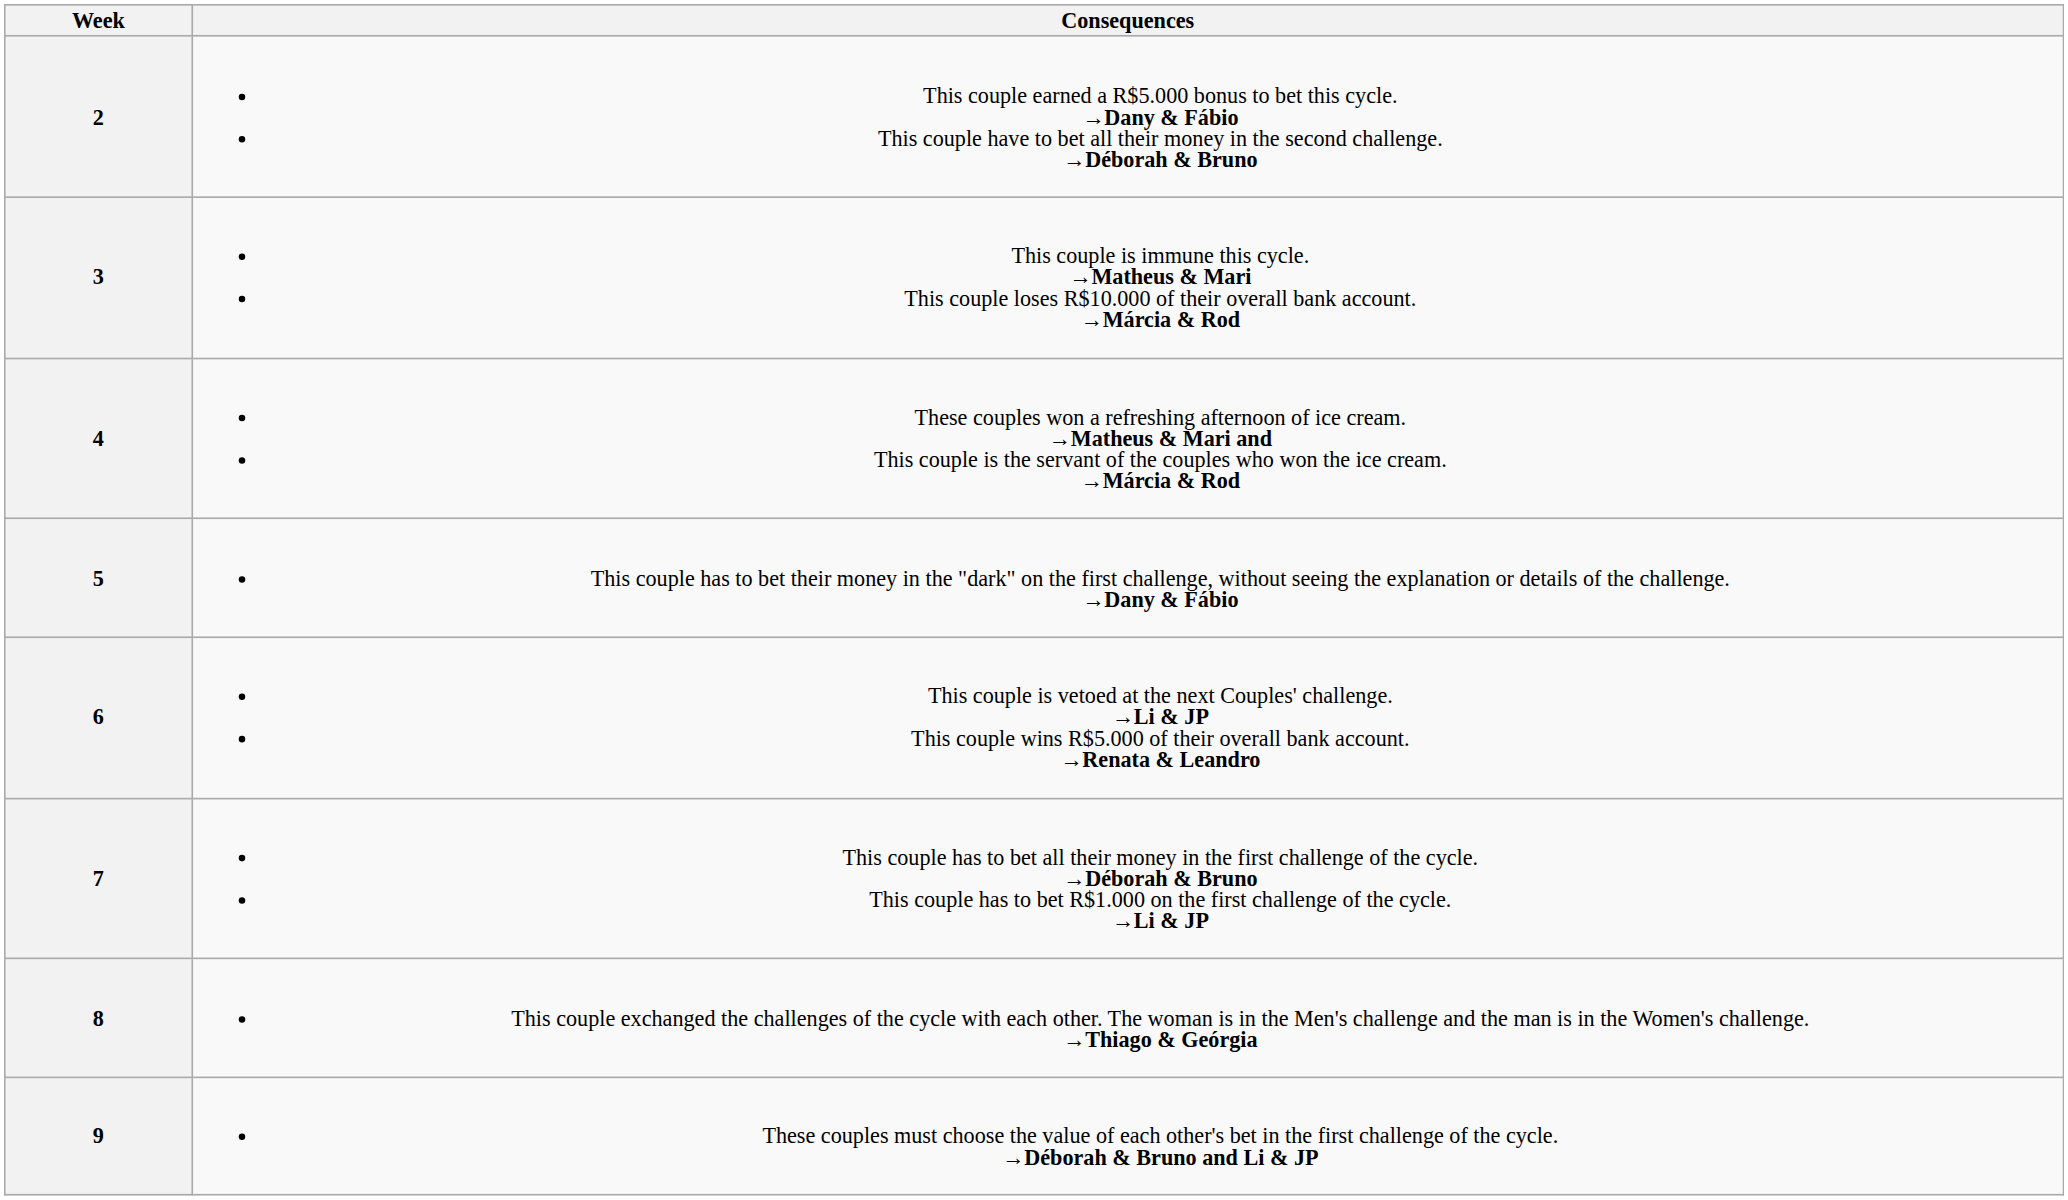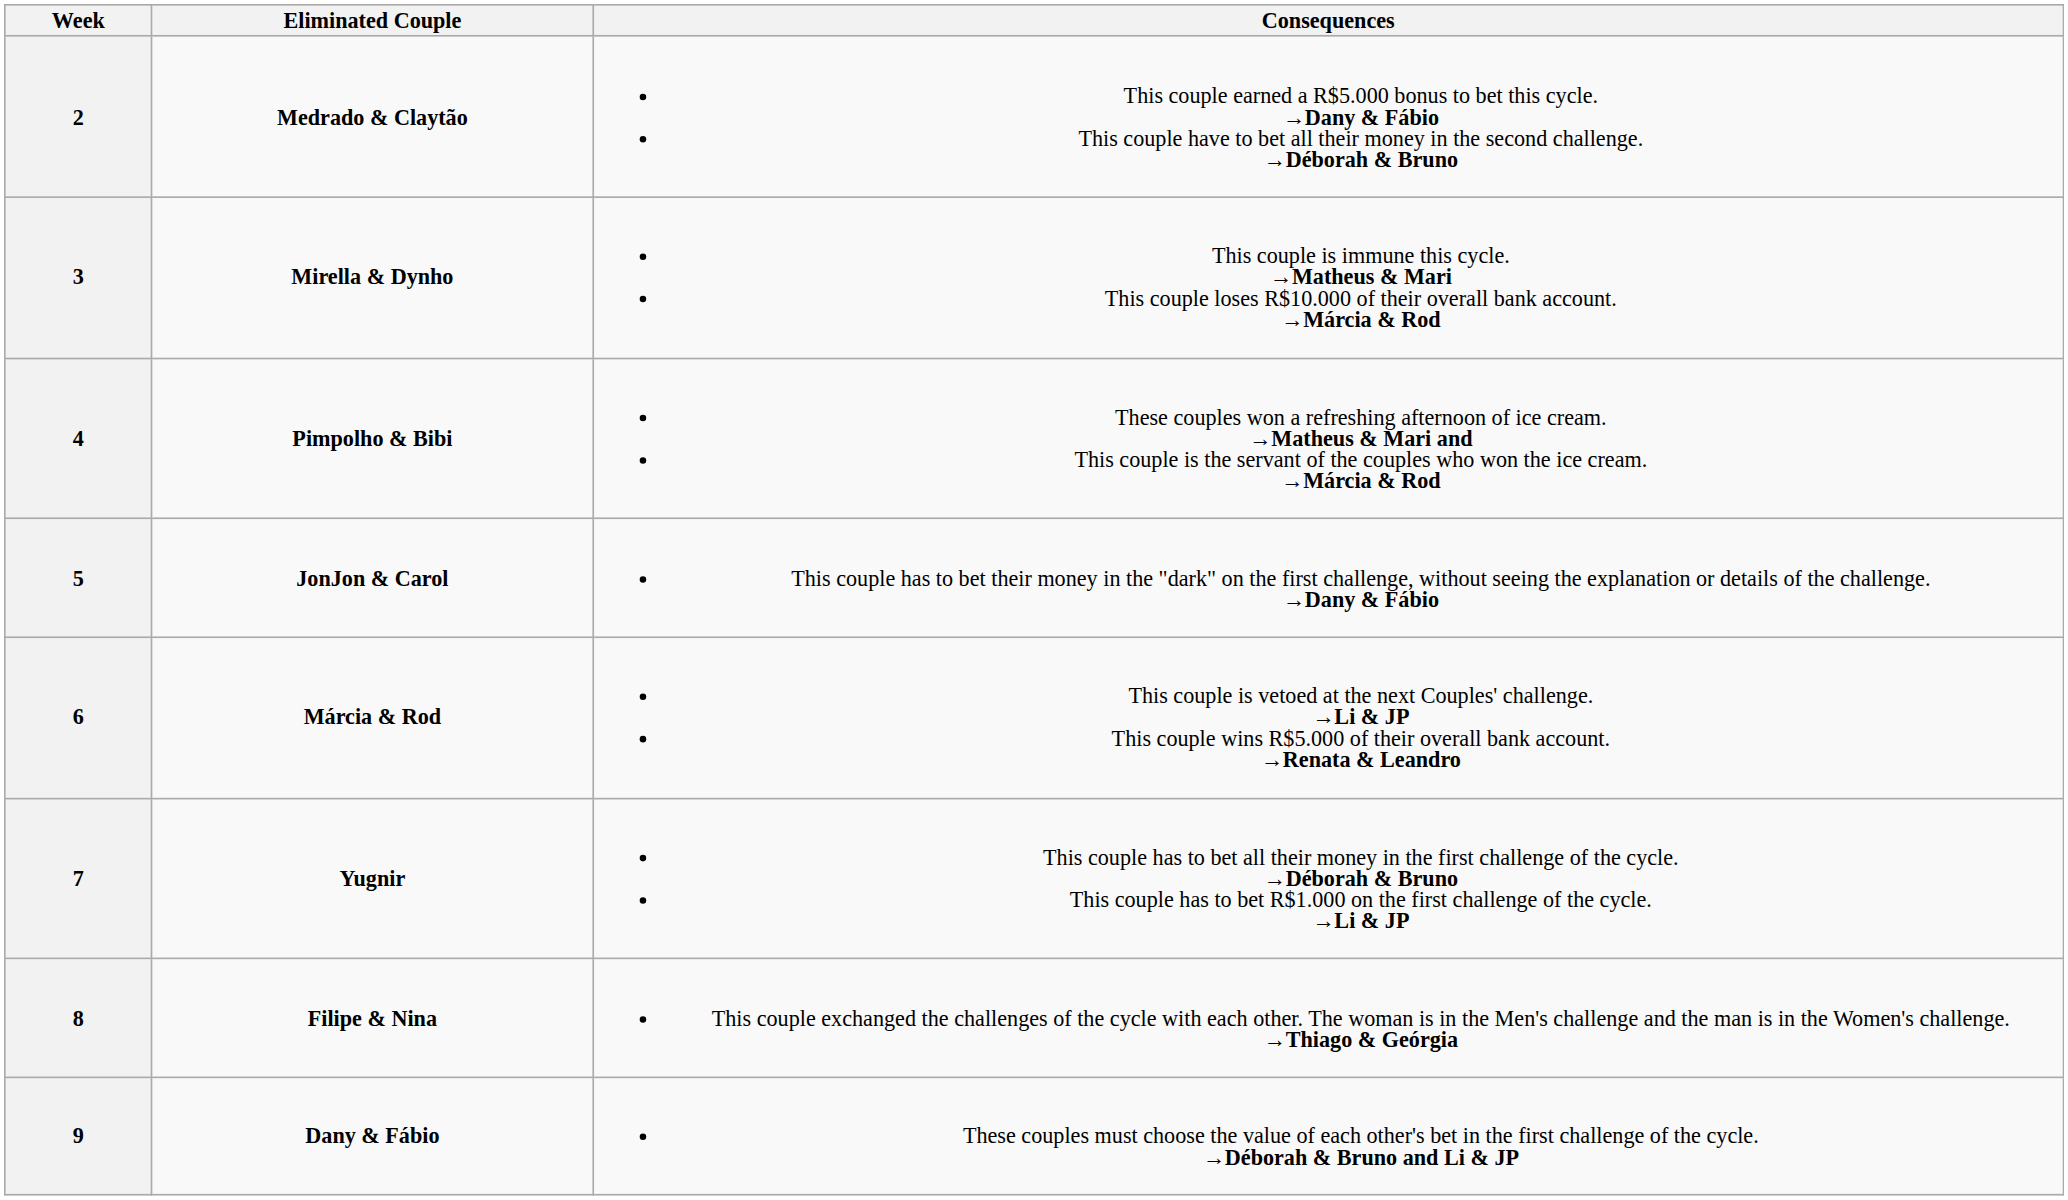+ column: Eliminated Couple | Medrado & Claytão | Mirella & Dynho | Pimpolho & Bibi | JonJon & Carol | Márcia & Rod | Yugnir | Filipe & Nina | Dany & Fábio
